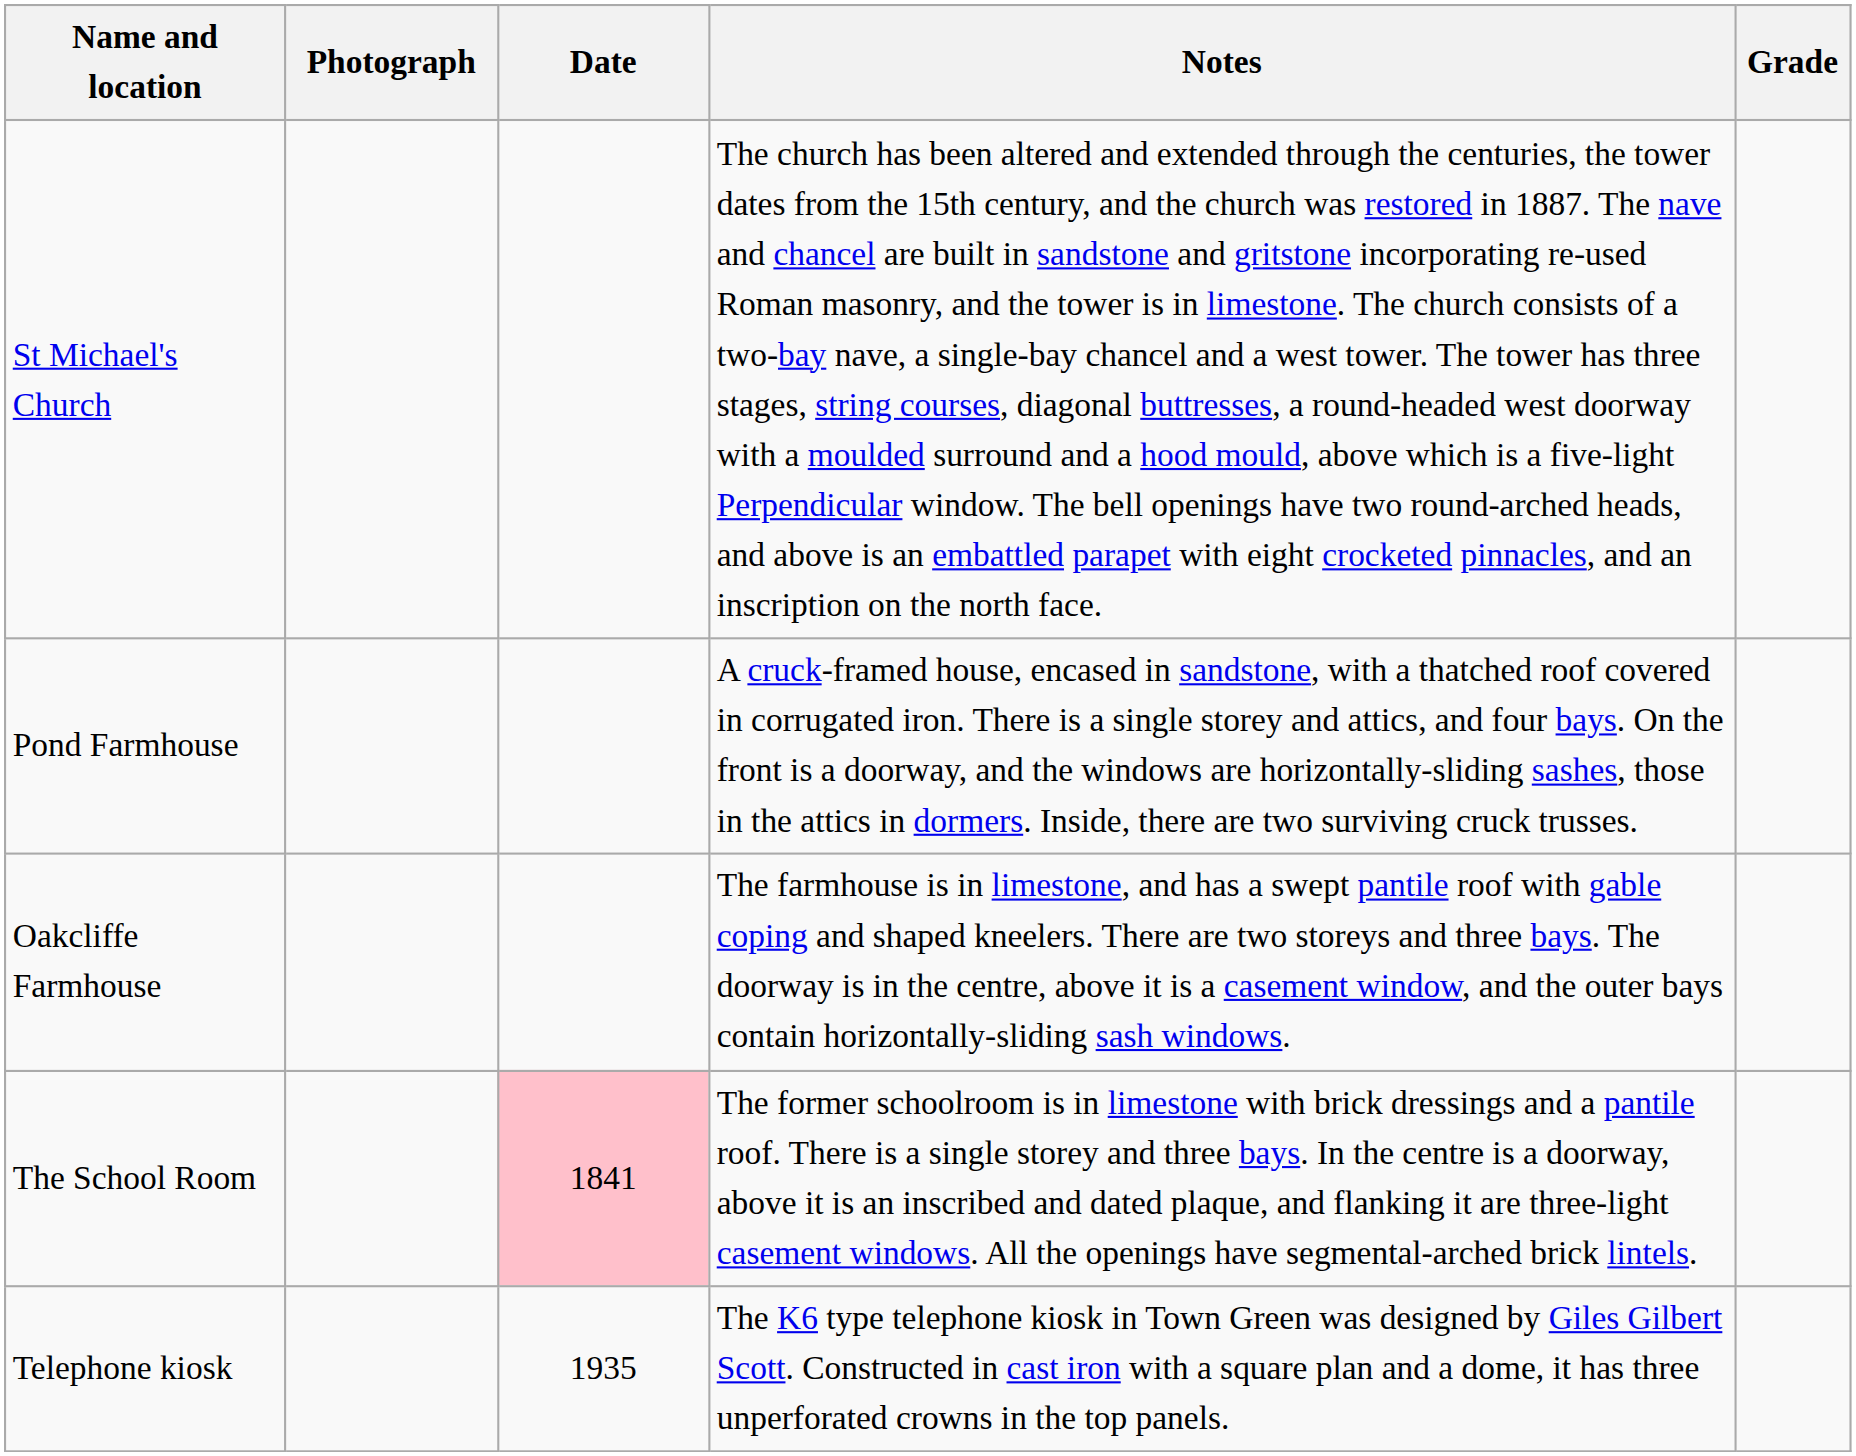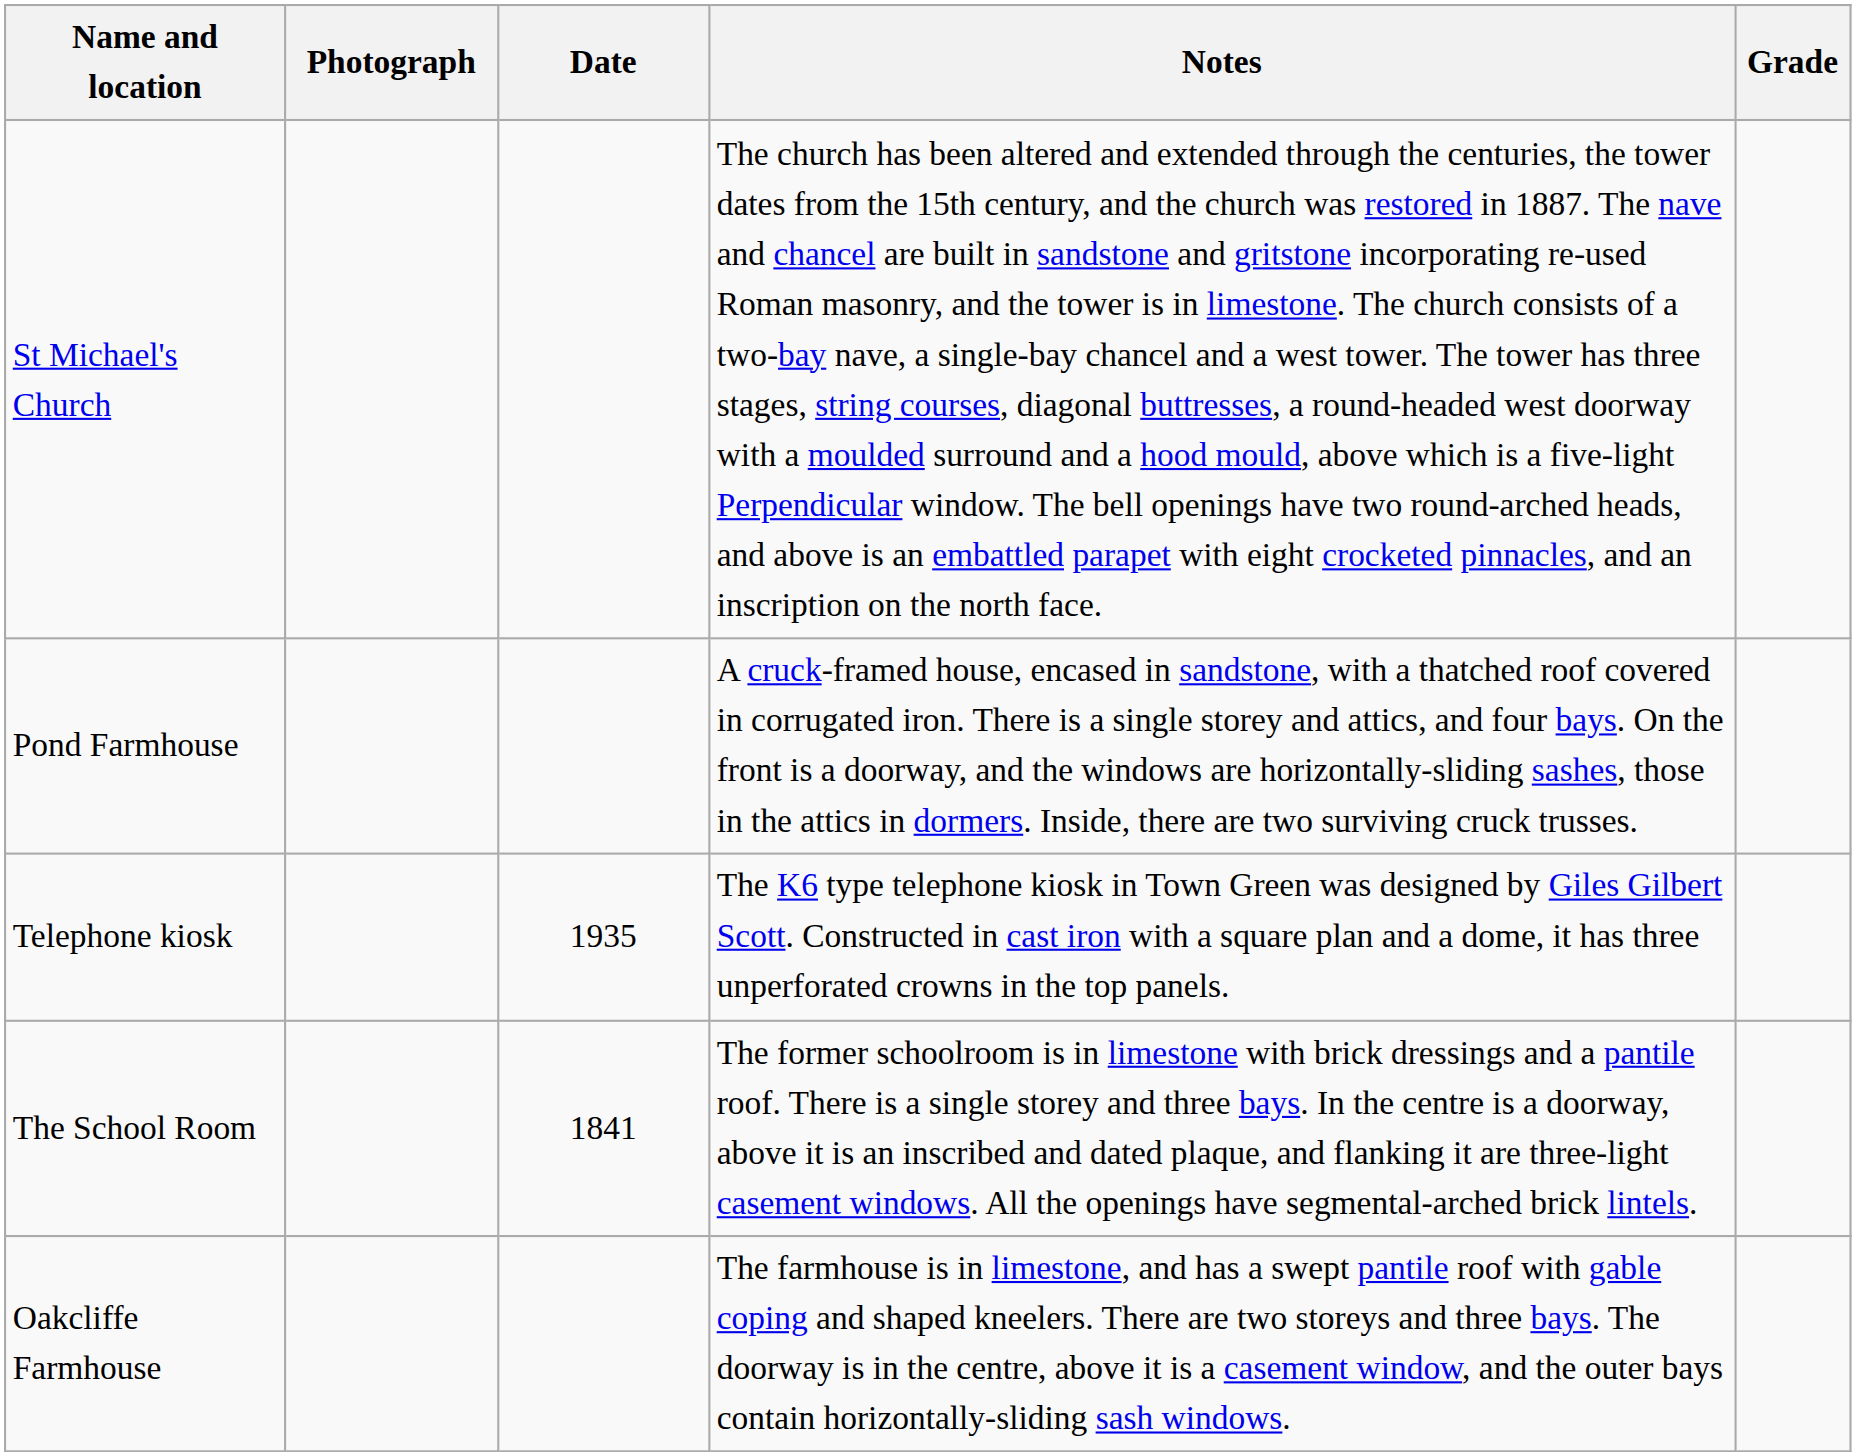rows swapped: Oakcliffe Farmhouse <-> Telephone kiosk
The School Room | Date: pink background -> no background
